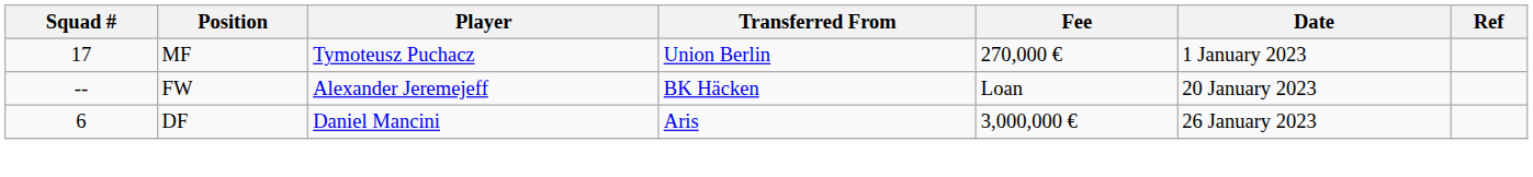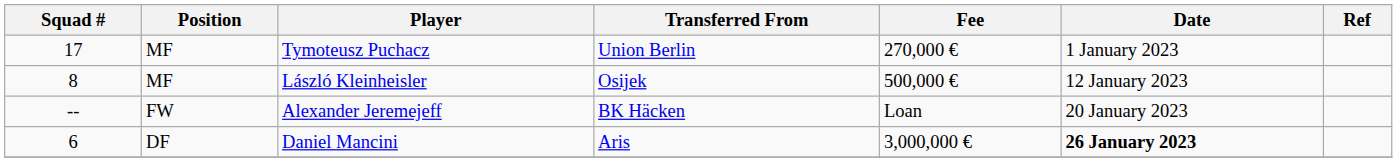+ row: 8 | MF | László Kleinheisler | Osijek | 500,000 € | 12 January 2023
Daniel Mancini | Date: normal -> bold
